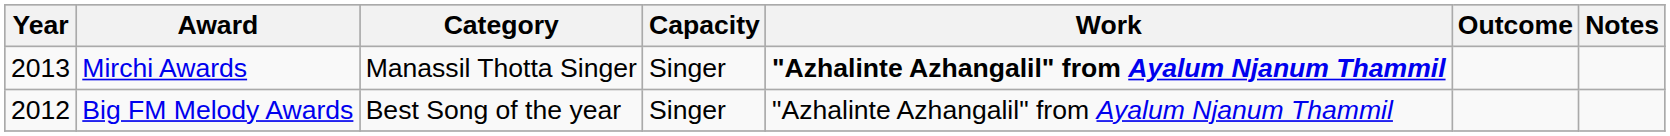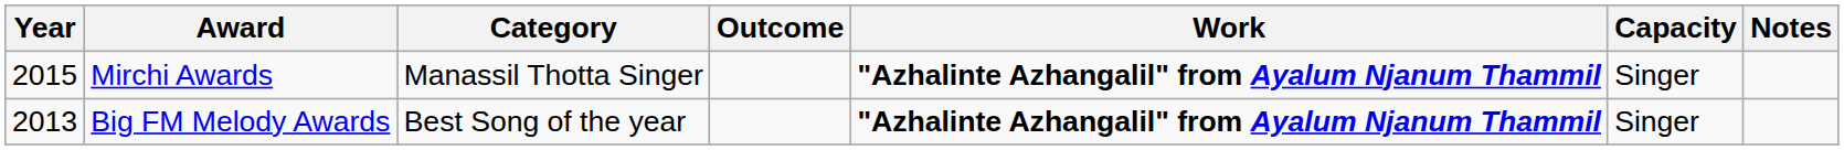columns swapped: Capacity <-> Outcome
Mirchi Awards | Year: 2013 -> 2015
Big FM Melody Awards | Year: 2012 -> 2013
Big FM Melody Awards | Work: normal -> bold
